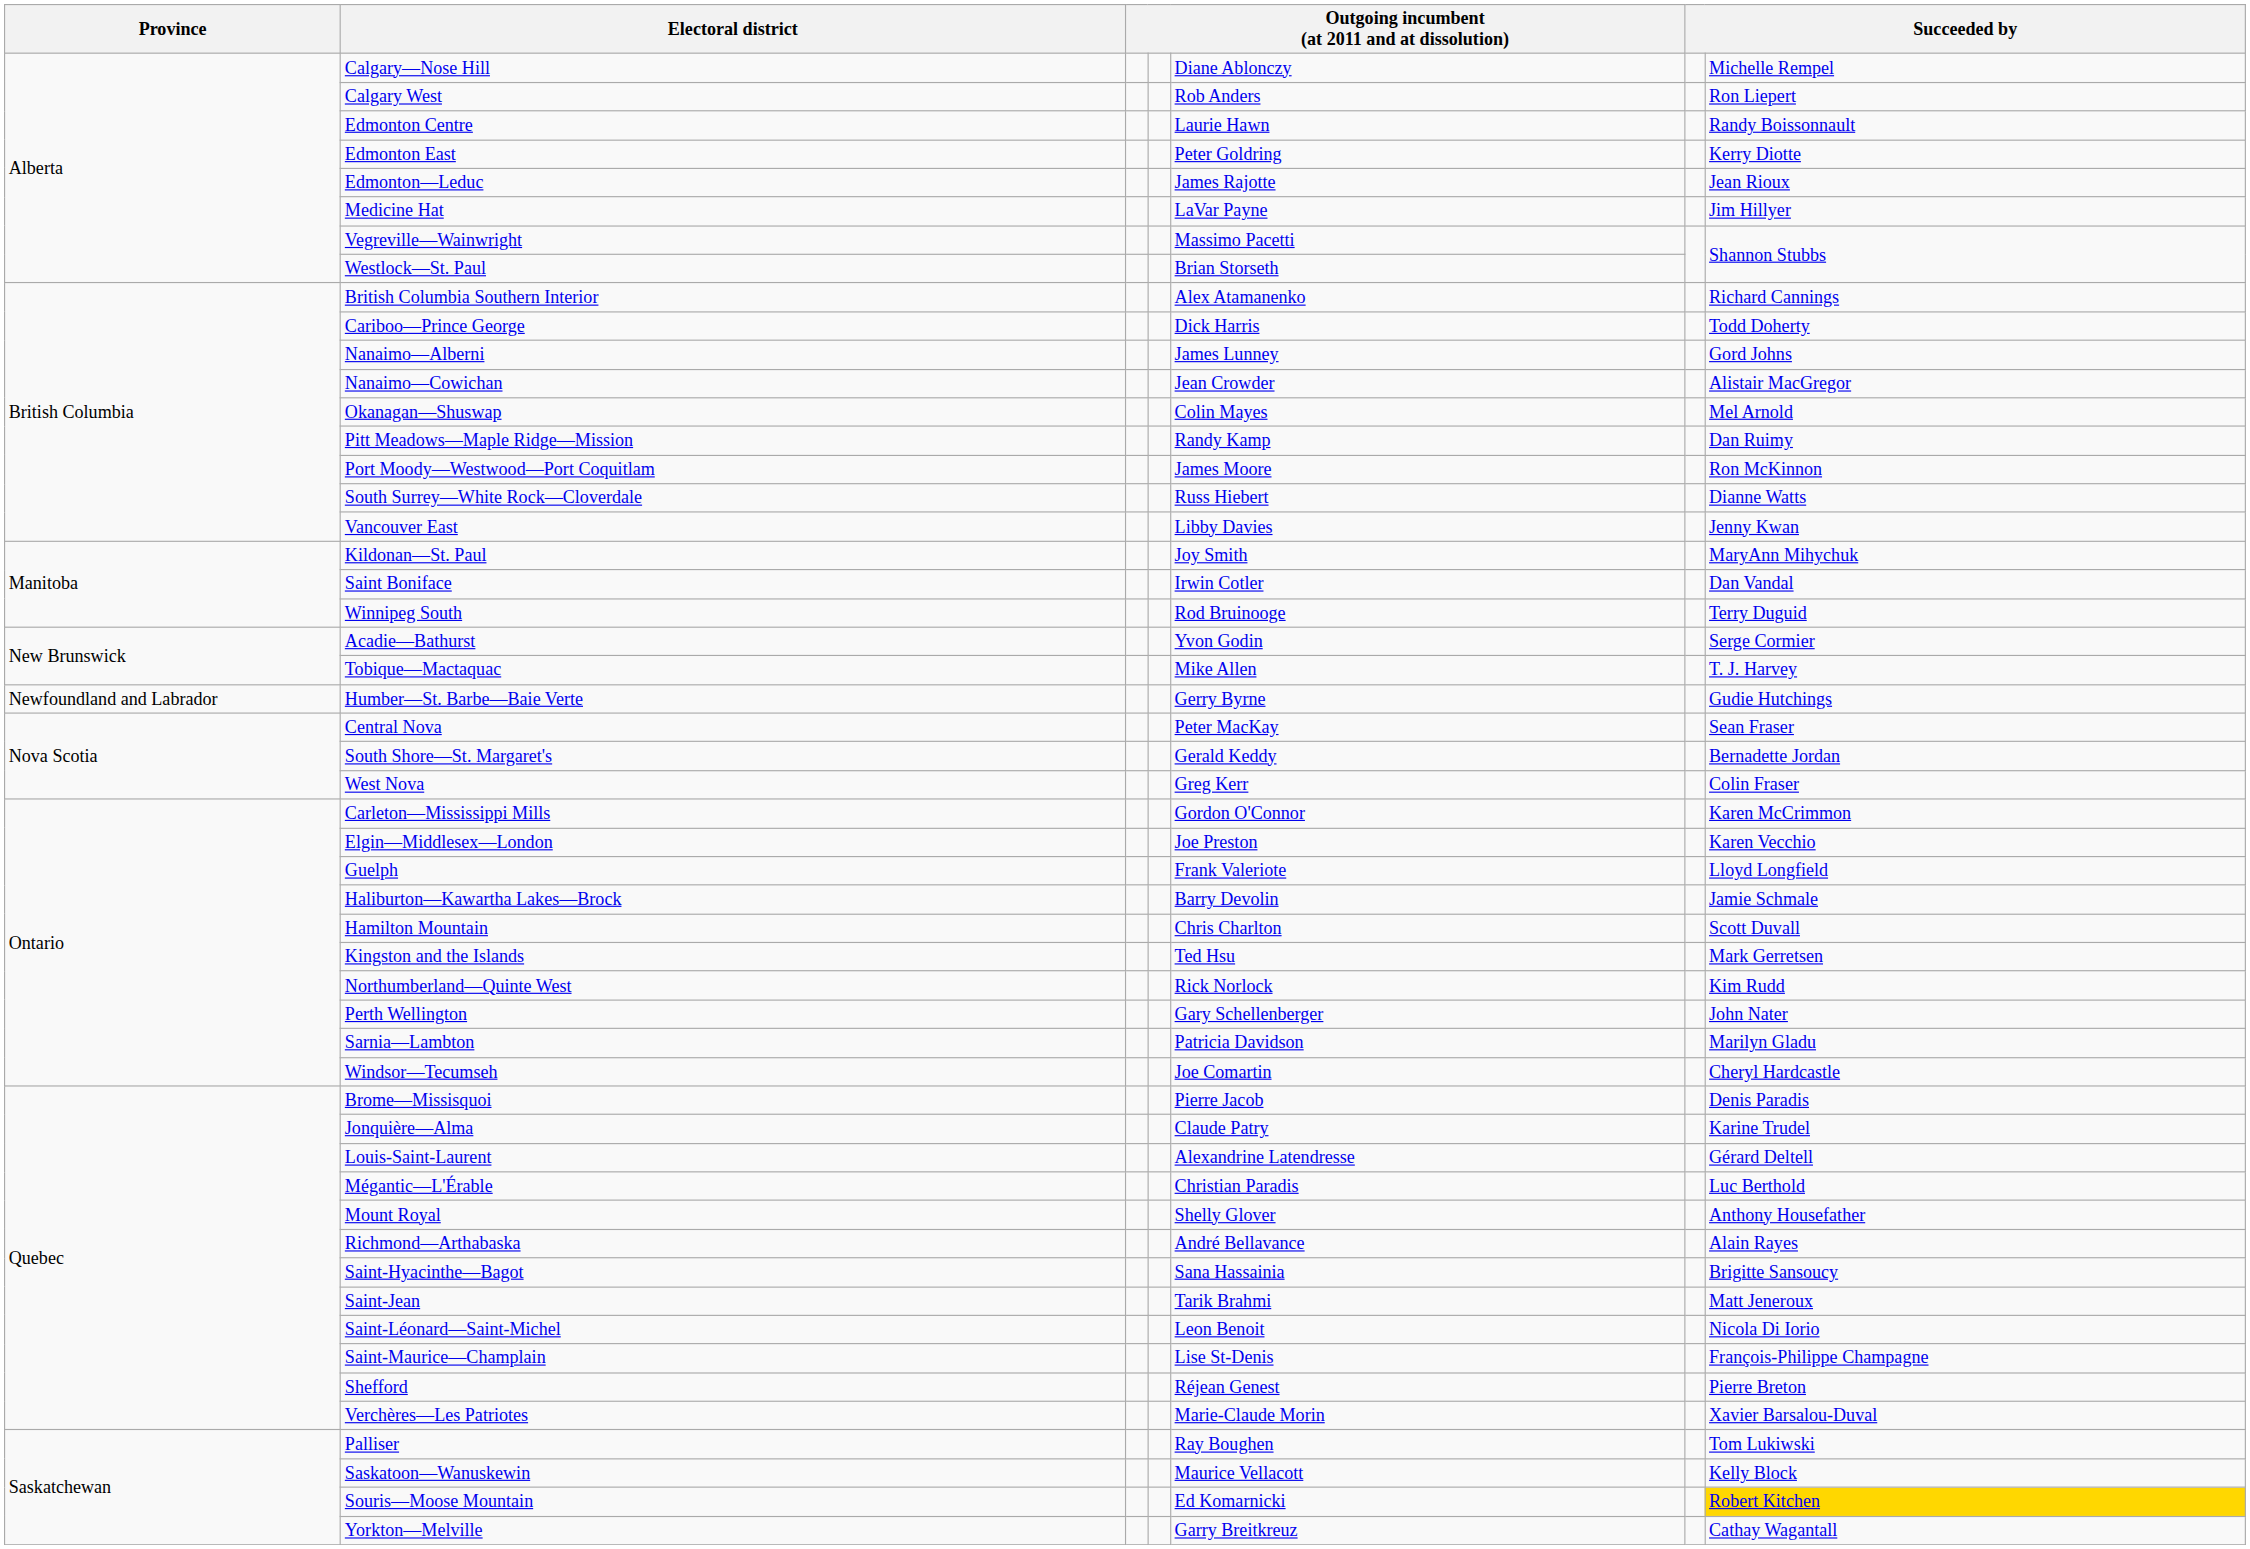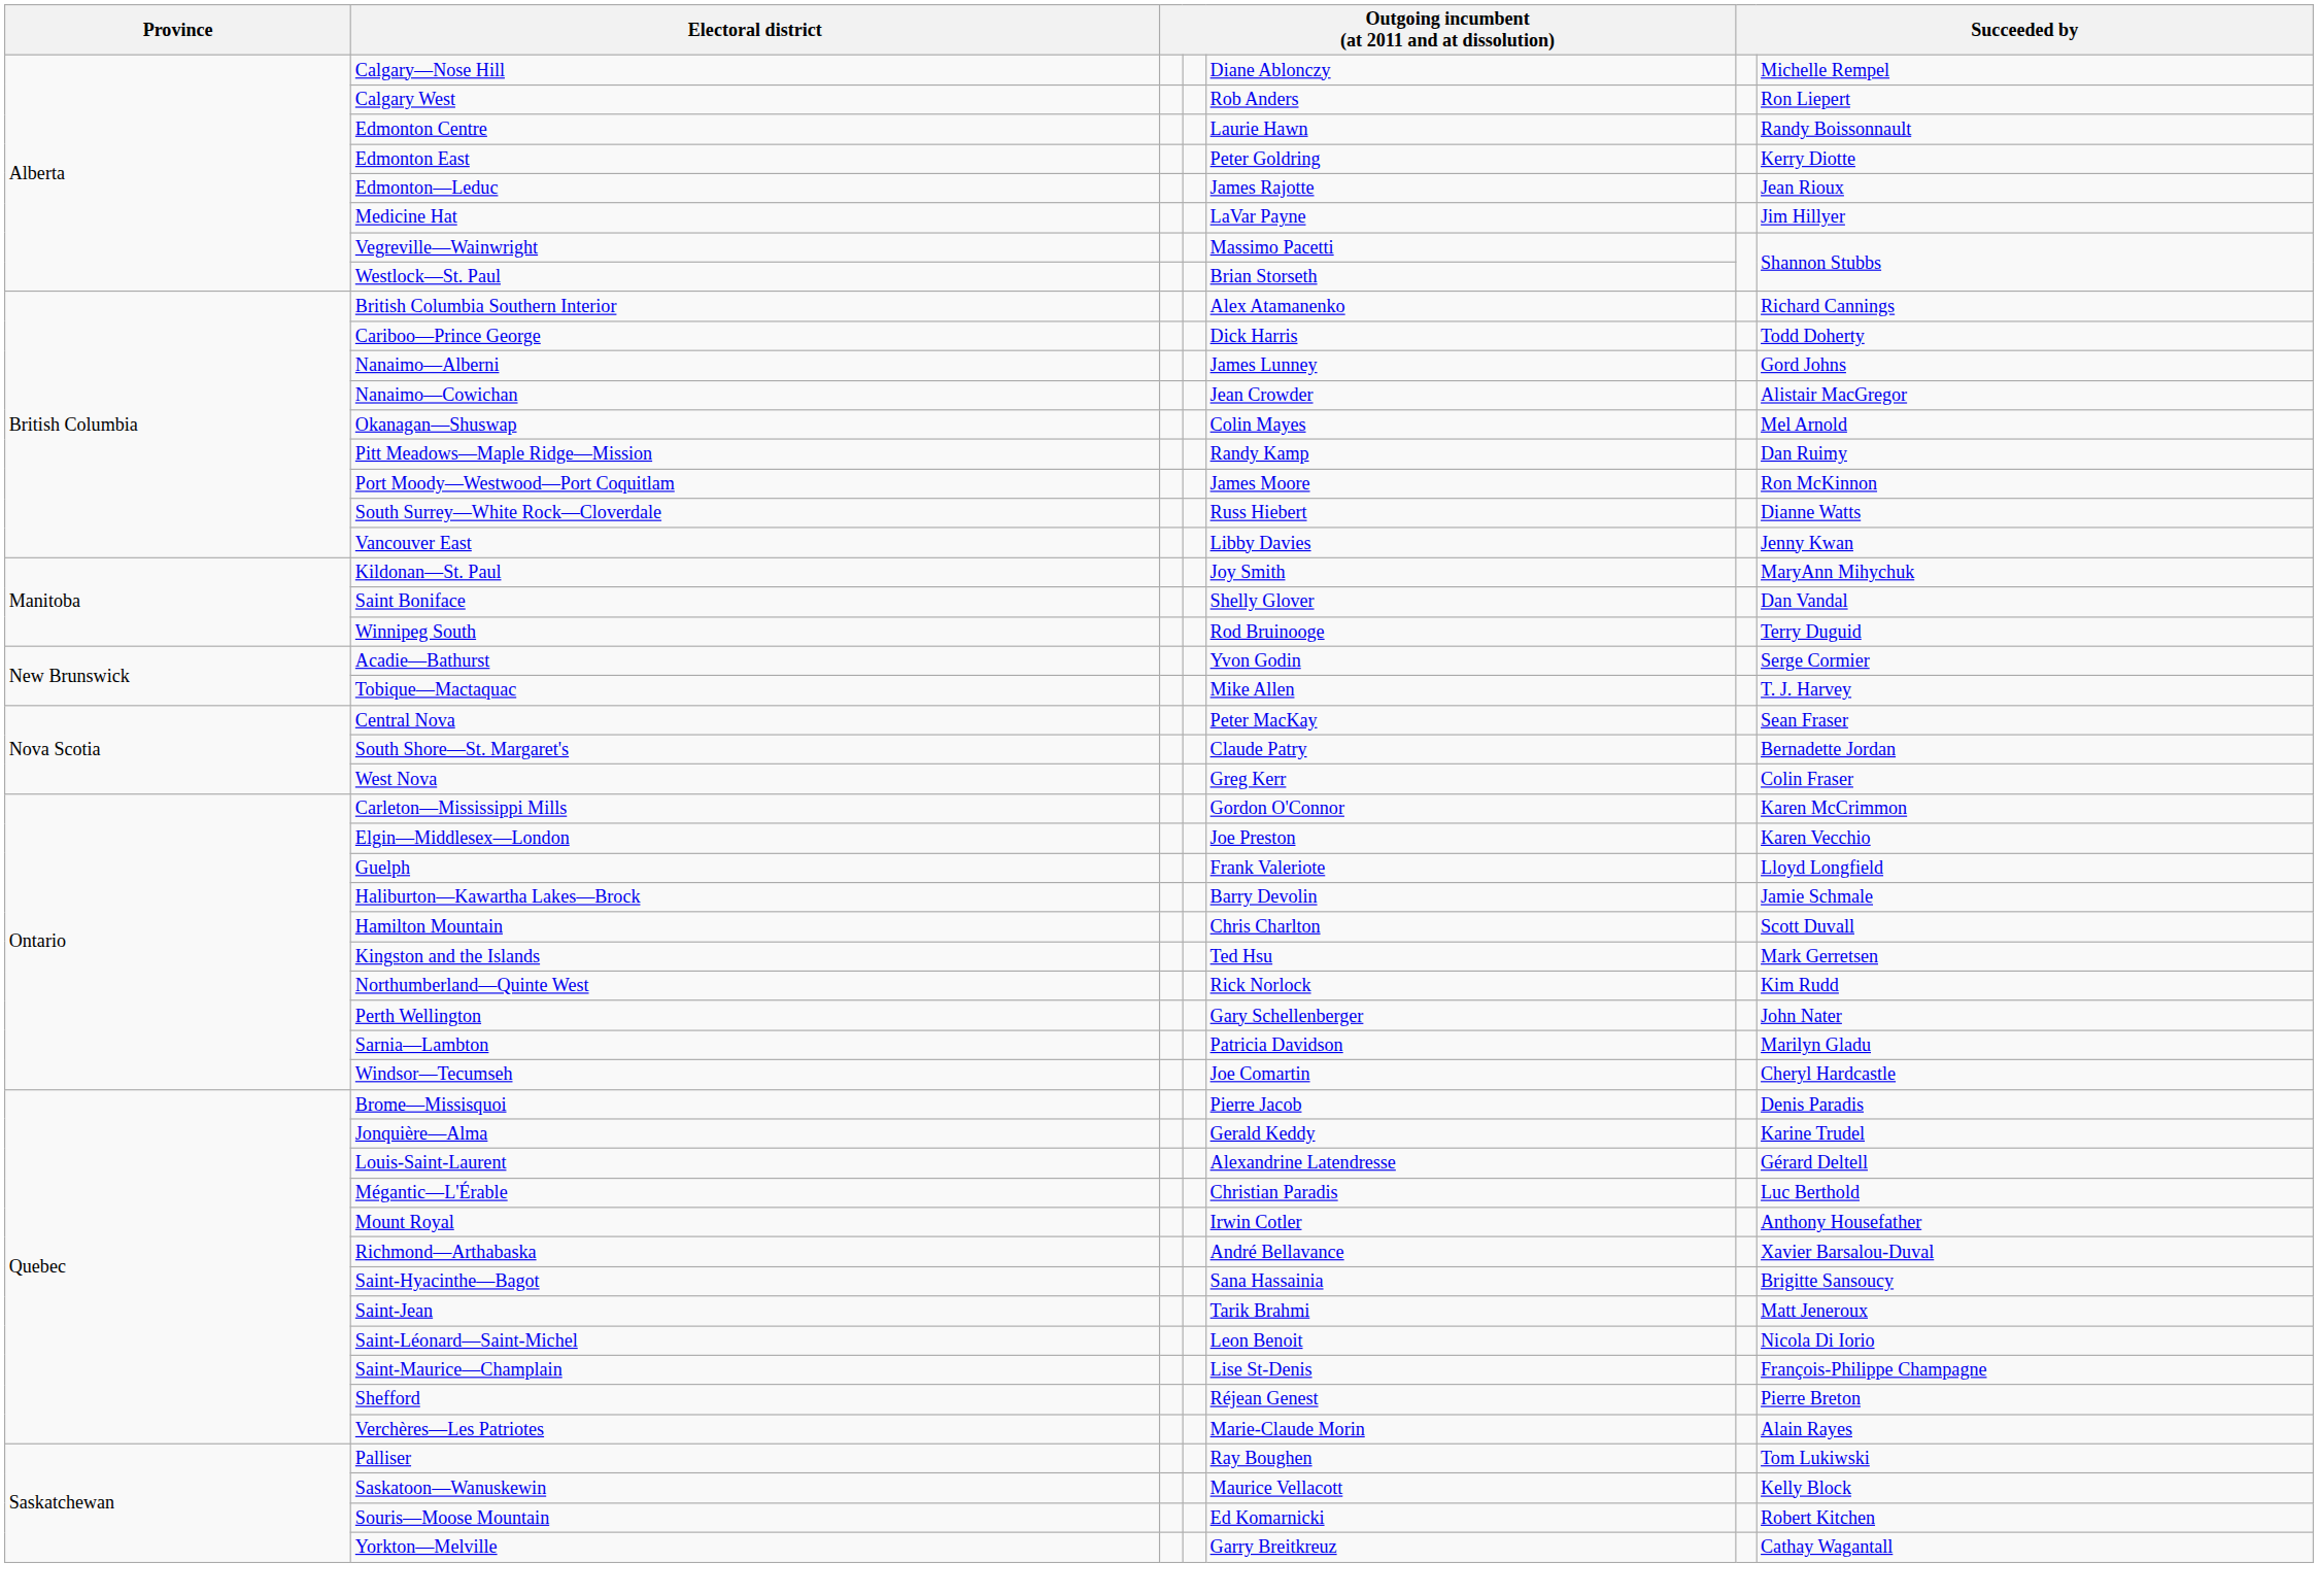Saint Boniface | column 5: Irwin Cotler -> Shelly Glover
- row: Newfoundland and Labrador | Humber—St. Barbe—Baie Verte | Gerry Byrne | Gudie Hutchings
South Shore—St. Margaret's | column 5: Gerald Keddy -> Claude Patry
Jonquière—Alma | column 5: Claude Patry -> Gerald Keddy
Mount Royal | column 5: Shelly Glover -> Irwin Cotler
Richmond—Arthabaska | column 7: Alain Rayes -> Xavier Barsalou-Duval
Verchères—Les Patriotes | column 7: Xavier Barsalou-Duval -> Alain Rayes
Souris—Moose Mountain | column 7: gold background -> no background
